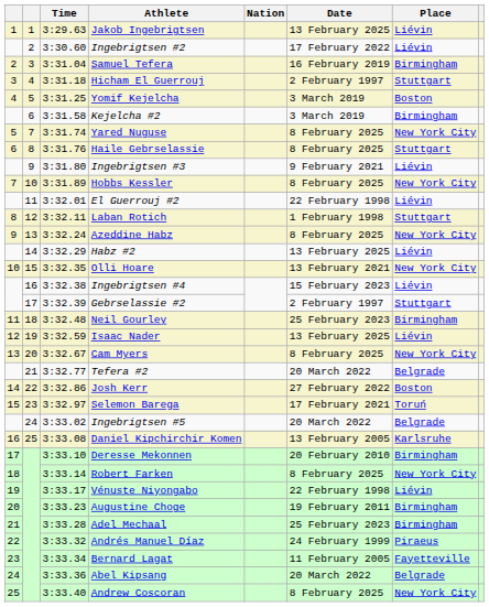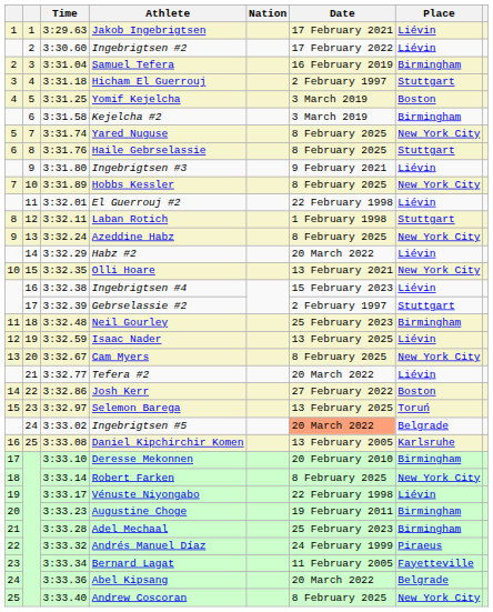Jakob Ingebrigtsen | Date: 13 February 2025 -> 17 February 2021
Habz #2 | Date: 13 February 2025 -> 20 March 2022
Tefera #2 | Place: Belgrade -> Liévin
Selemon Barega | Date: 17 February 2021 -> 13 February 2025
Ingebrigtsen #5 | Date: no background -> lightsalmon background
